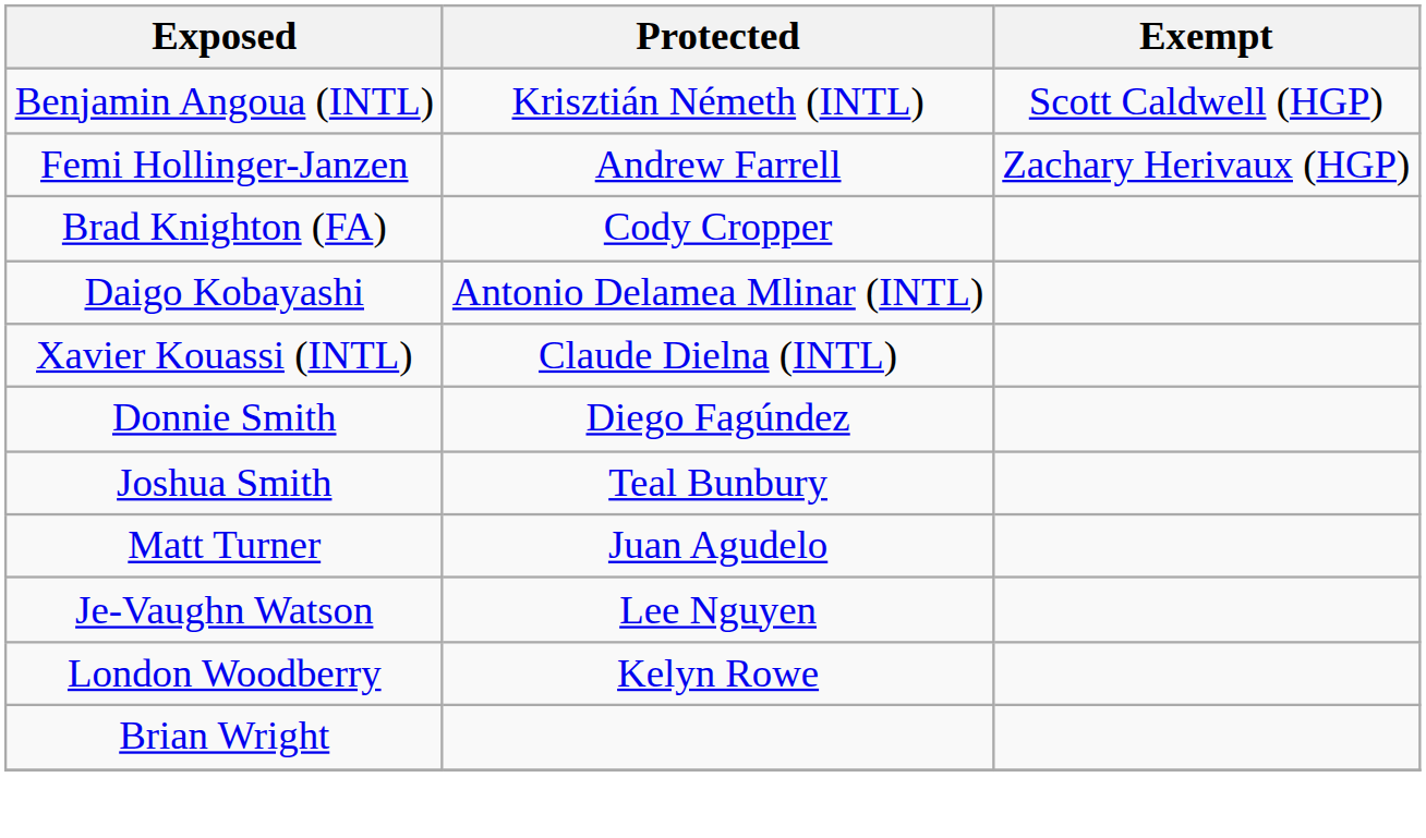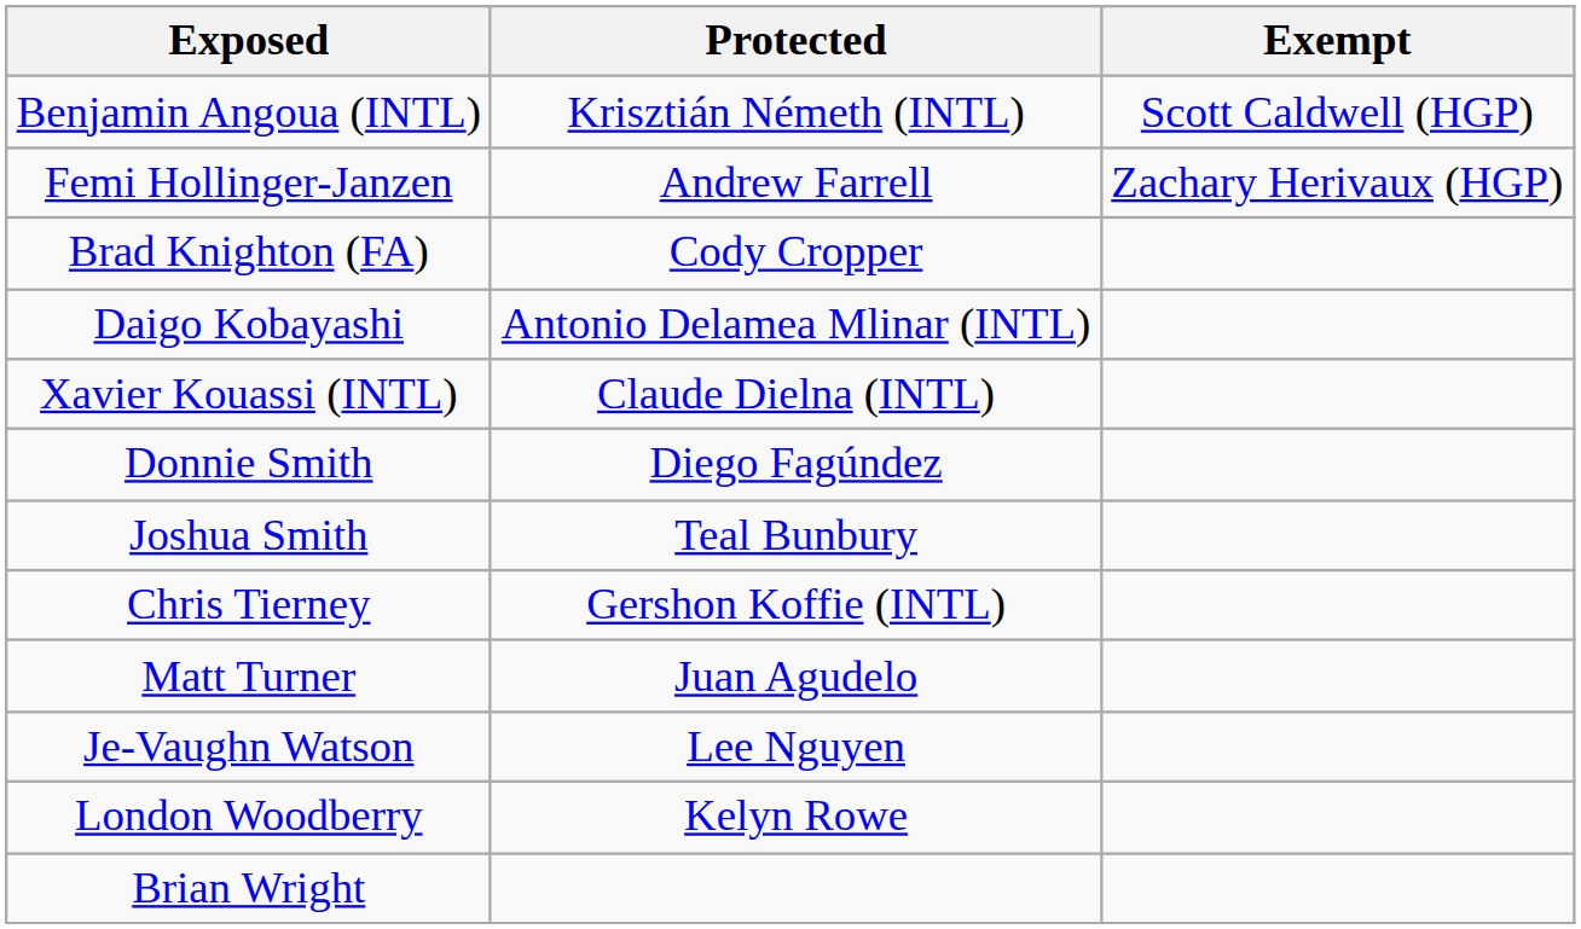+ row: Chris Tierney | Gershon Koffie (INTL)
